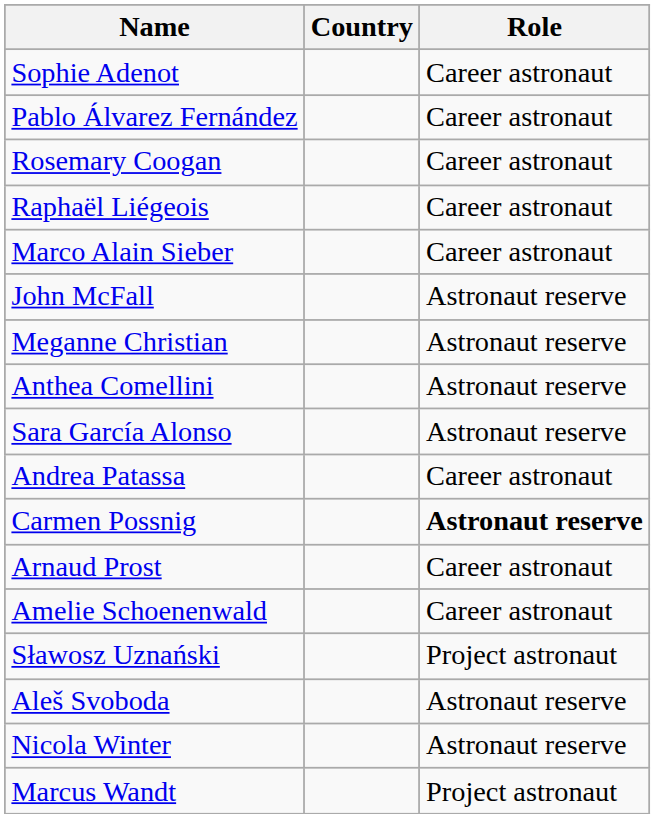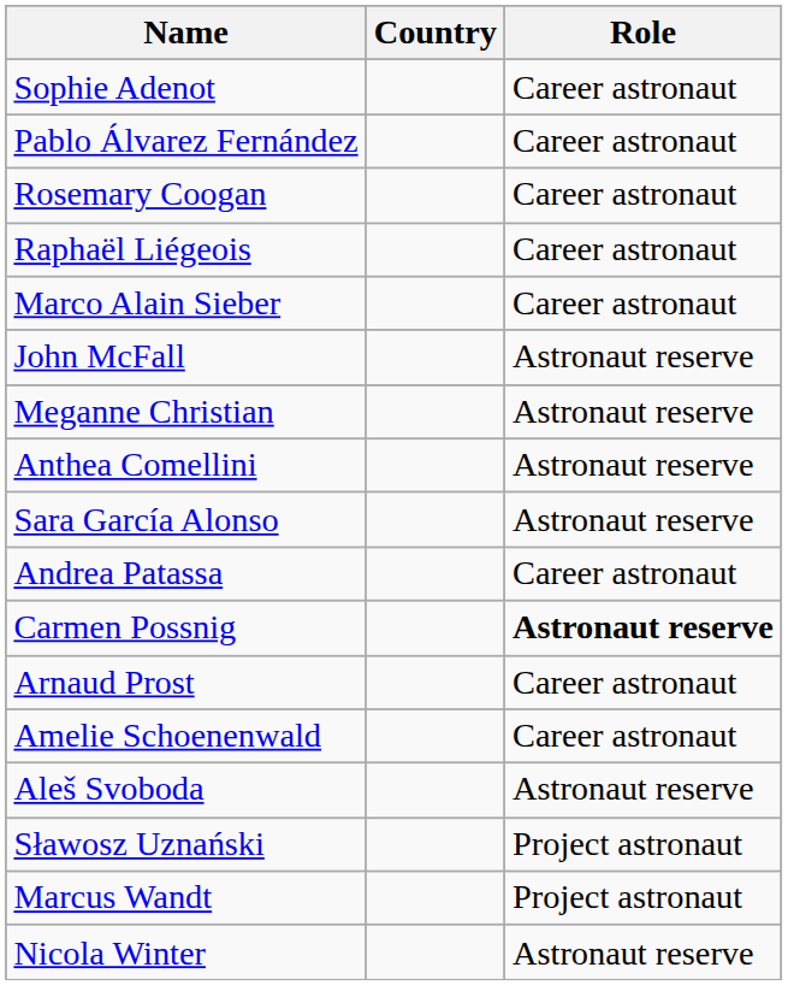rows swapped: Aleš Svoboda <-> Sławosz Uznański
rows swapped: Marcus Wandt <-> Nicola Winter
